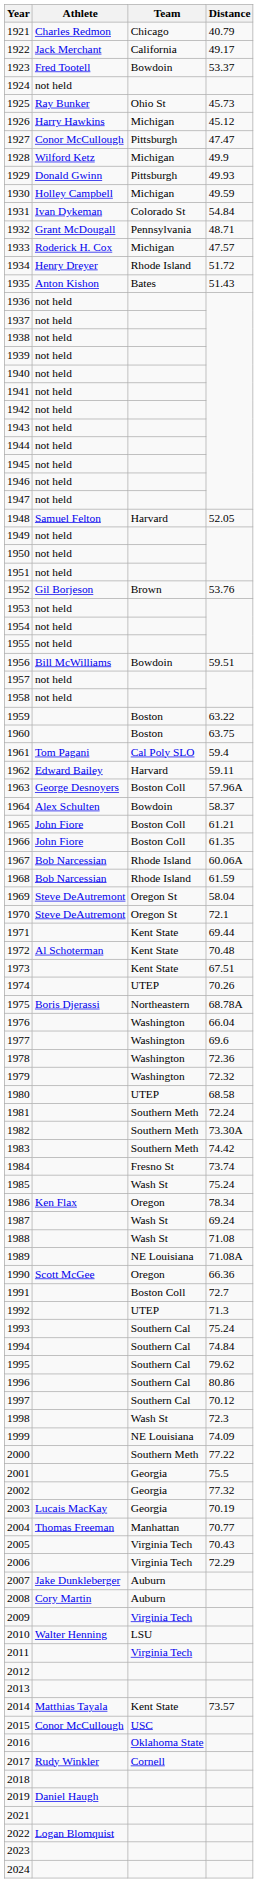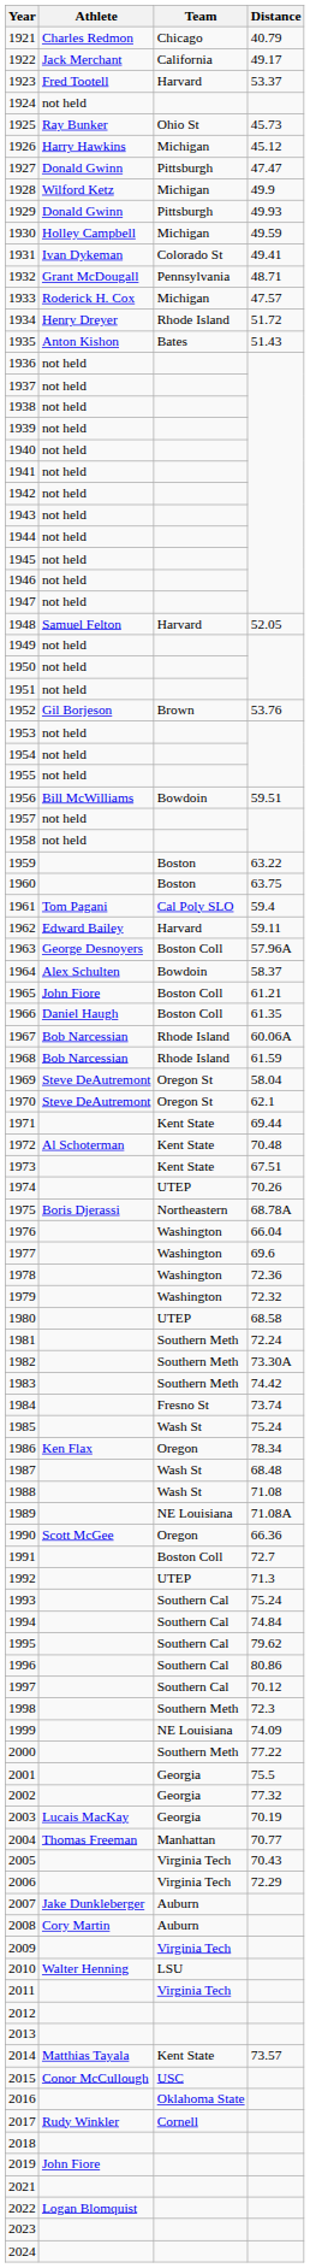1923 | Team: Bowdoin -> Harvard
1927 | Athlete: Conor McCullough -> Donald Gwinn
1931 | Distance: 54.84 -> 49.41
1966 | Athlete: John Fiore -> Daniel Haugh
1970 | Distance: 72.1 -> 62.1
1987 | Distance: 69.24 -> 68.48
1998 | Team: Wash St -> Southern Meth
2019 | Athlete: Daniel Haugh -> John Fiore
